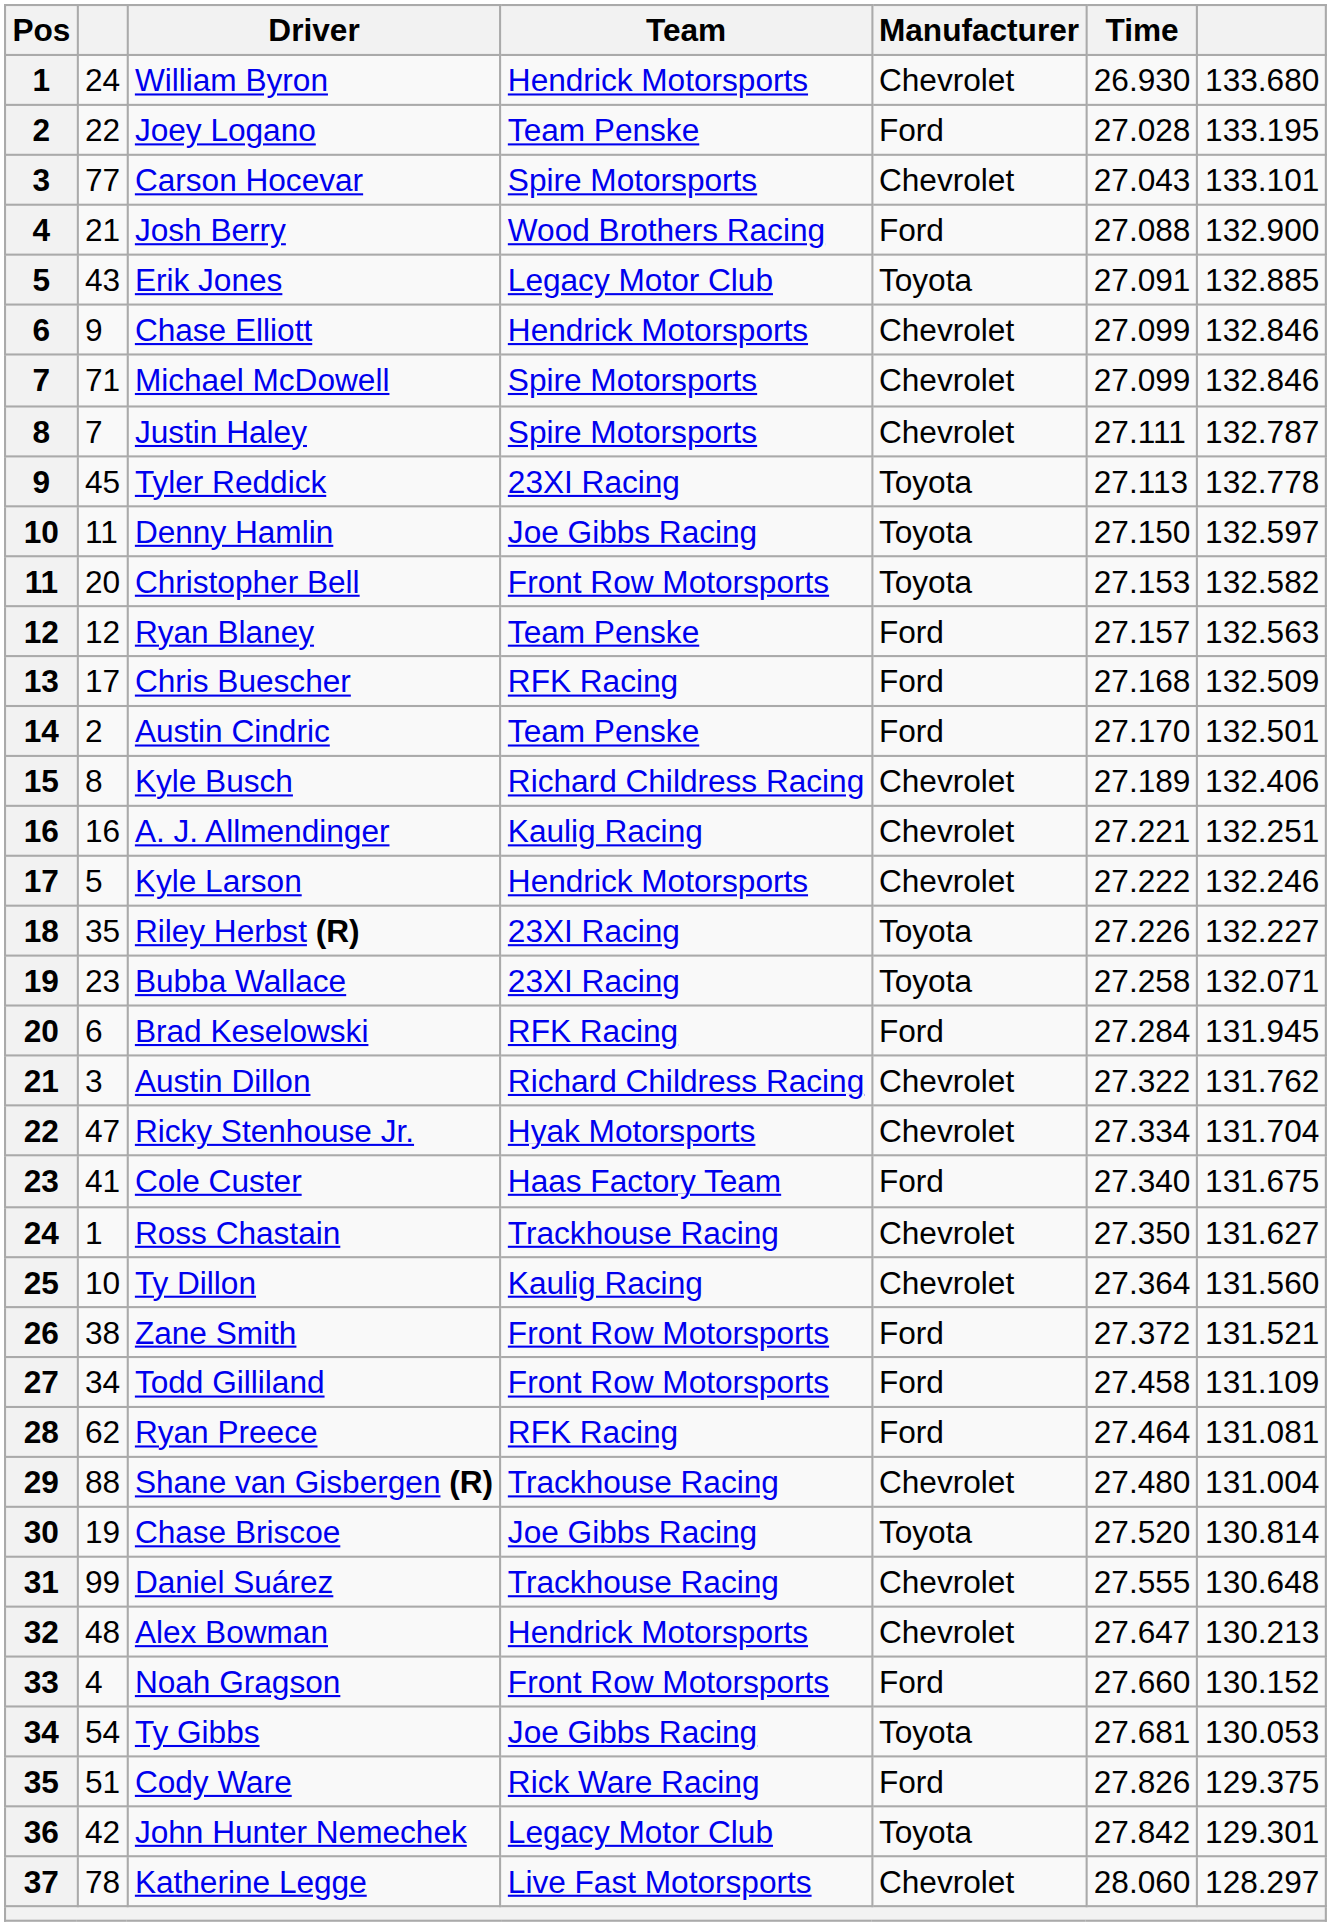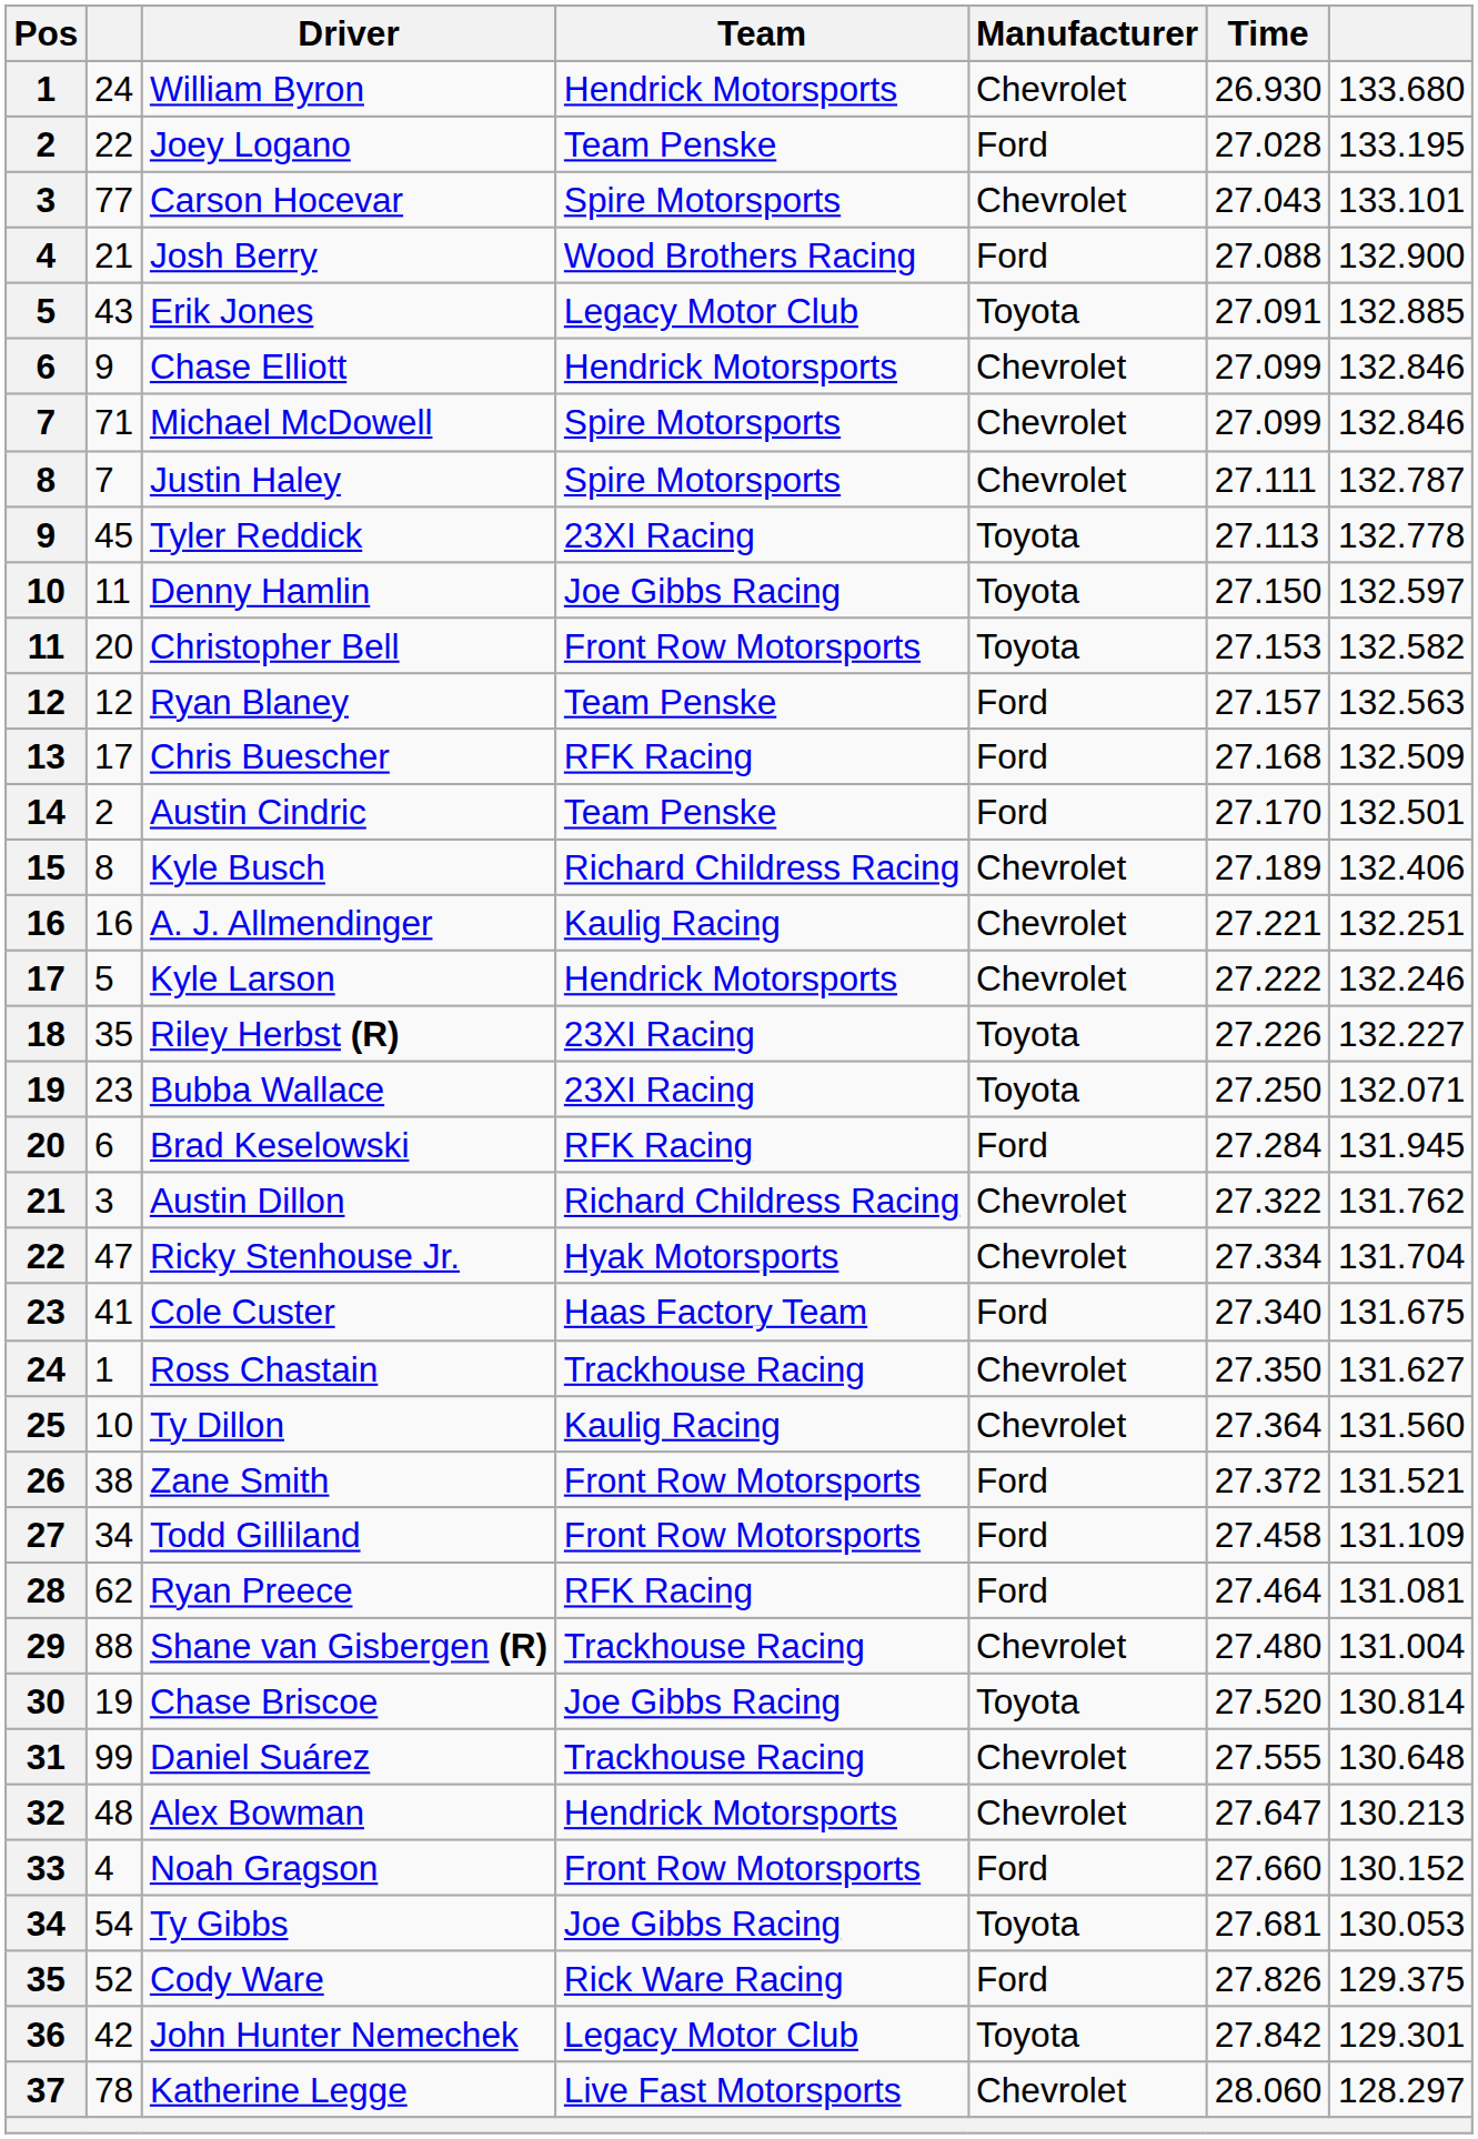Bubba Wallace | Time: 27.258 -> 27.250
Cody Ware | column 2: 51 -> 52
